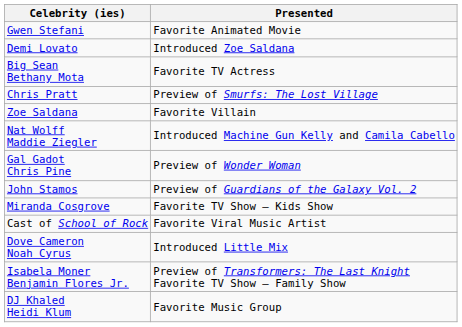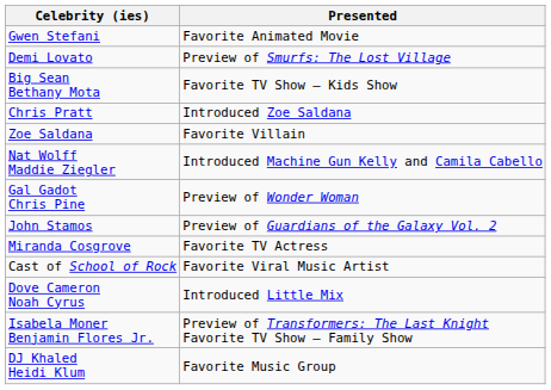Demi Lovato | Presented: Introduced Zoe Saldana -> Preview of Smurfs: The Lost Village
Big Sean Bethany Mota | Presented: Favorite TV Actress -> Favorite TV Show – Kids Show
Chris Pratt | Presented: Preview of Smurfs: The Lost Village -> Introduced Zoe Saldana
Miranda Cosgrove | Presented: Favorite TV Show – Kids Show -> Favorite TV Actress
